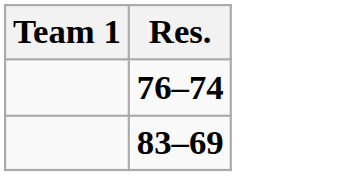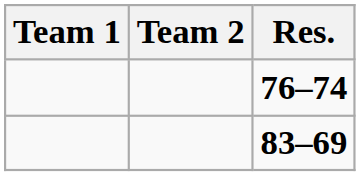+ column: Team 2
